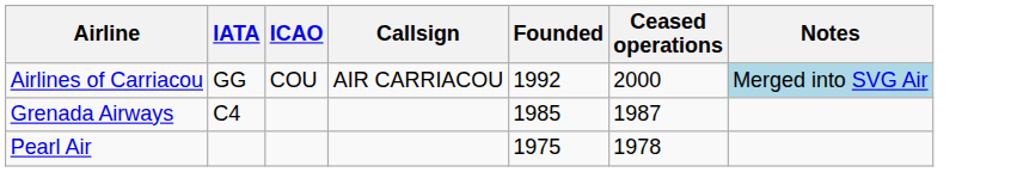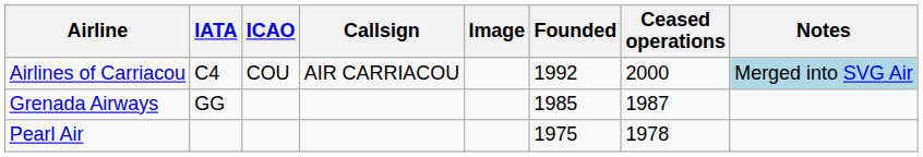+ column: Image
Airlines of Carriacou | IATA: GG -> C4
Grenada Airways | IATA: C4 -> GG
